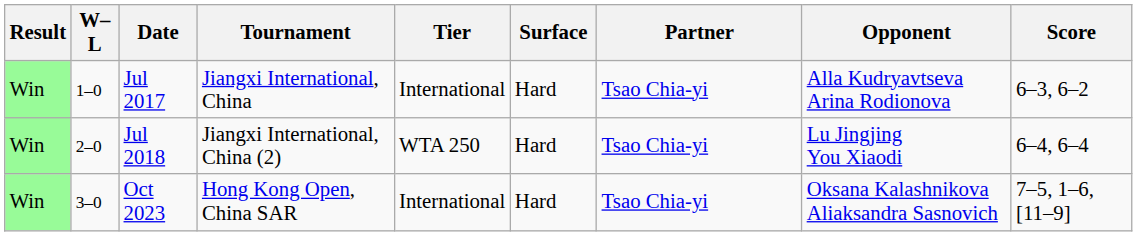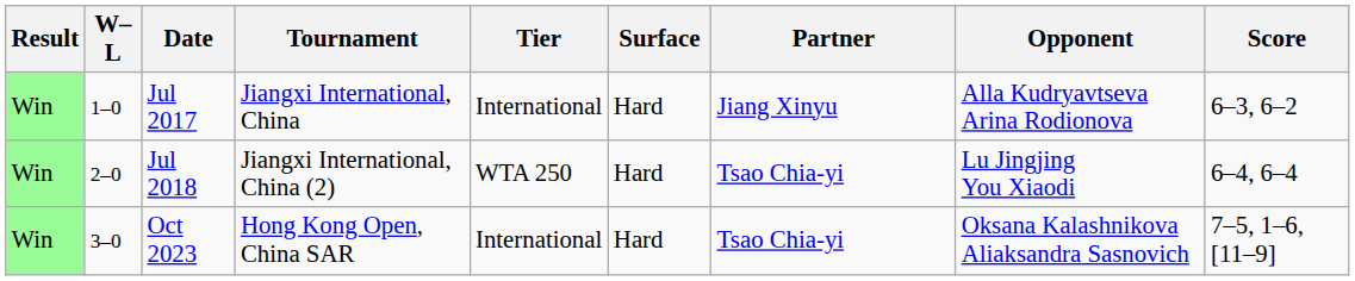Jul 2017 | Partner: Tsao Chia-yi -> Jiang Xinyu
